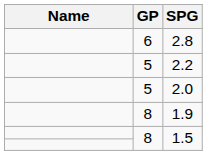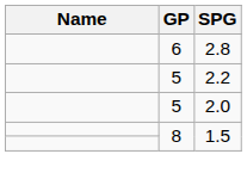- row: 8 | 1.9
